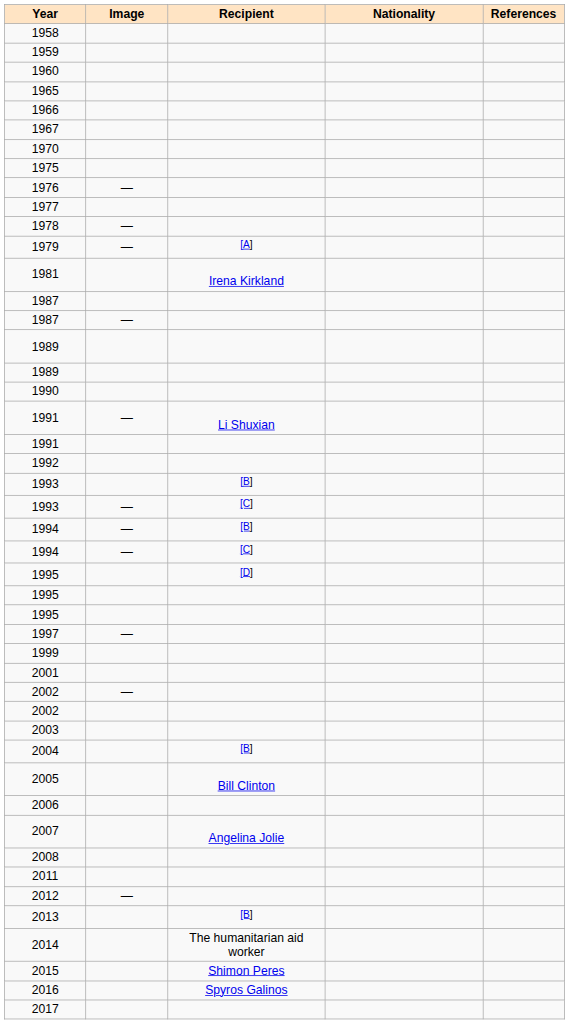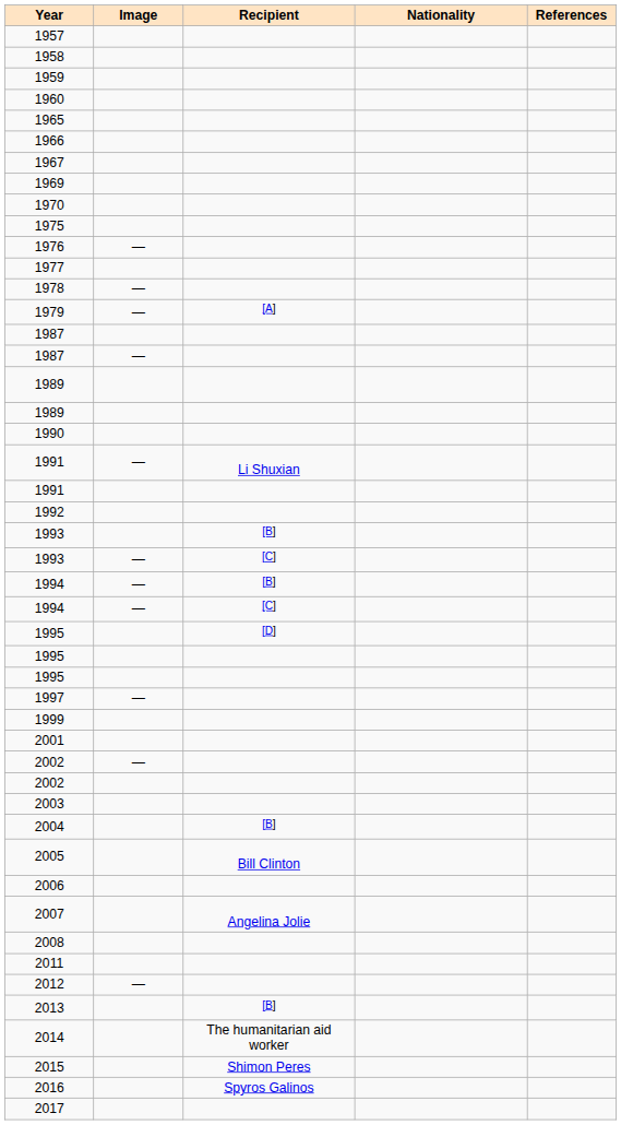+ row: 1957
+ row: 1969
- row: 1981 | Irena Kirkland
